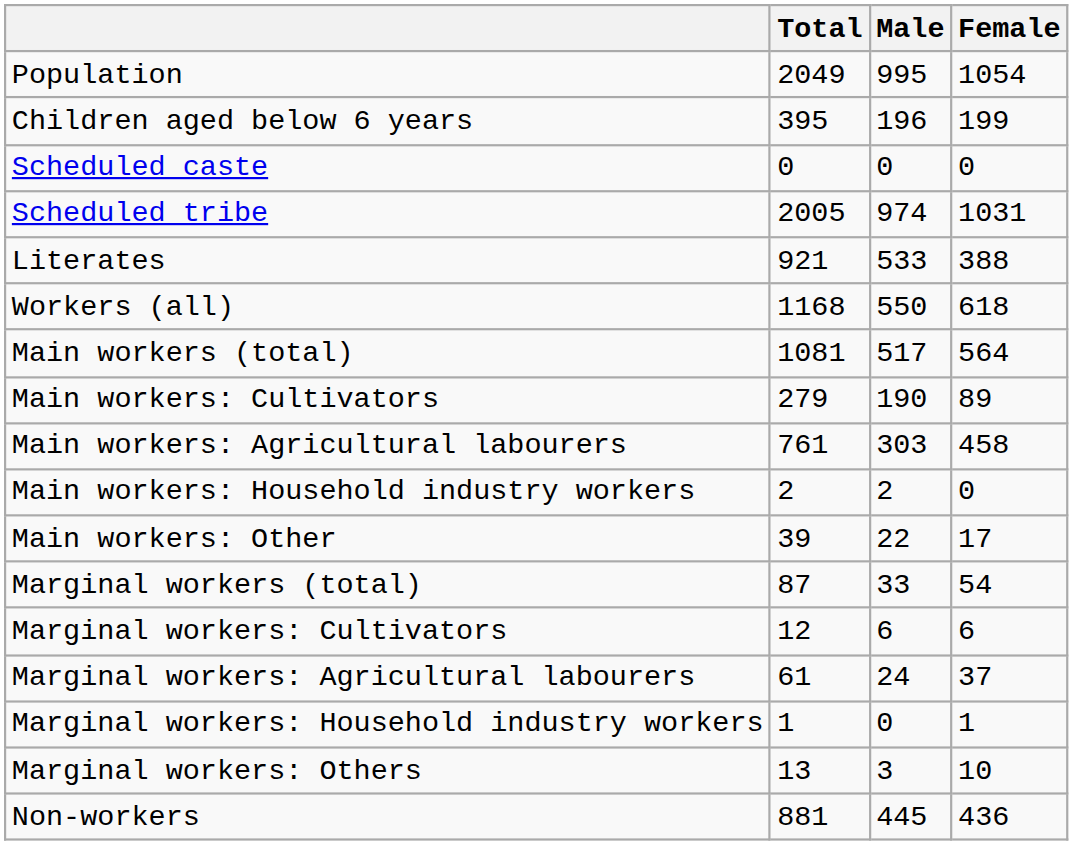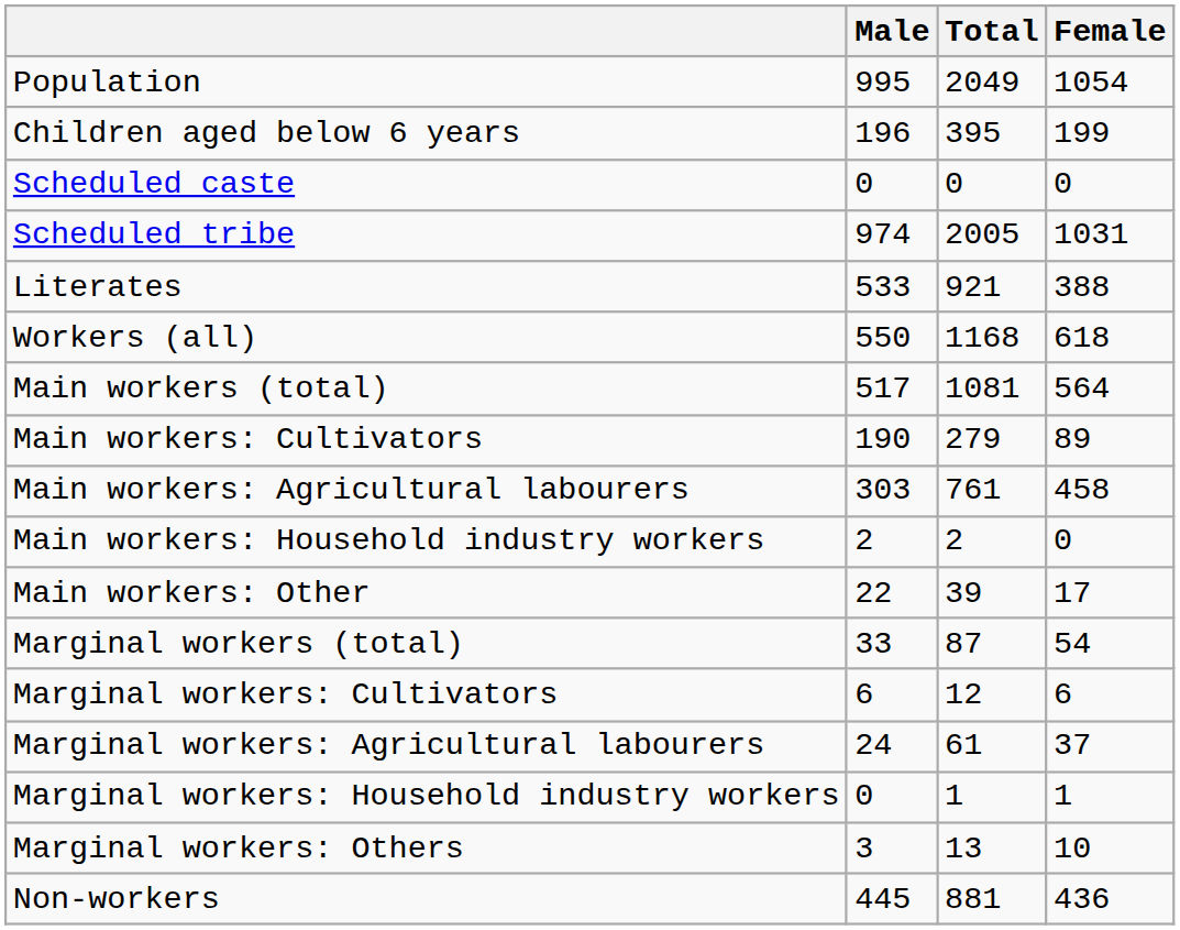columns swapped: Total <-> Male
